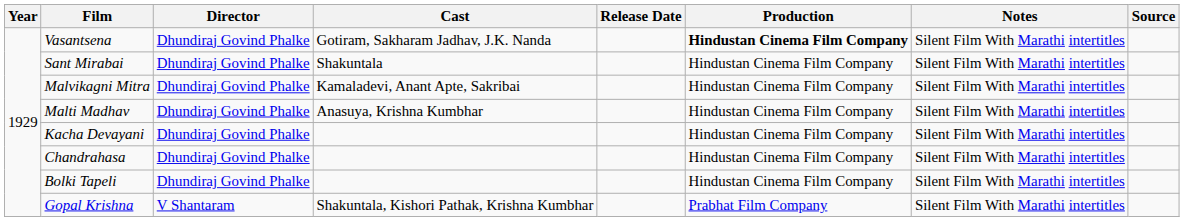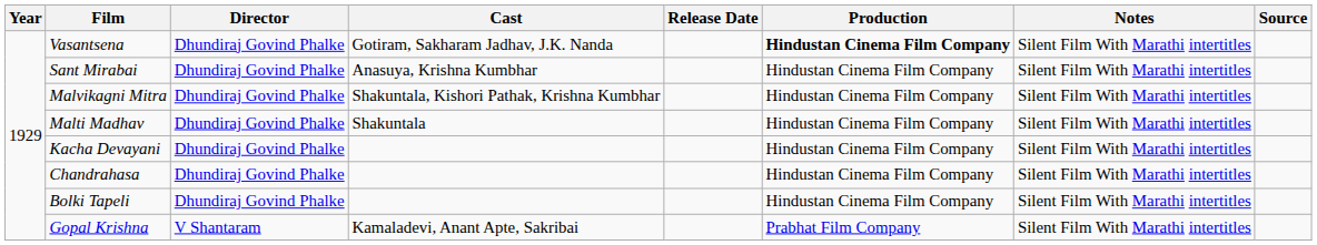Sant Mirabai | Cast: Shakuntala -> Anasuya, Krishna Kumbhar
Malvikagni Mitra | Cast: Kamaladevi, Anant Apte, Sakribai -> Shakuntala, Kishori Pathak, Krishna Kumbhar
Malti Madhav | Cast: Anasuya, Krishna Kumbhar -> Shakuntala
Gopal Krishna | Cast: Shakuntala, Kishori Pathak, Krishna Kumbhar -> Kamaladevi, Anant Apte, Sakribai
